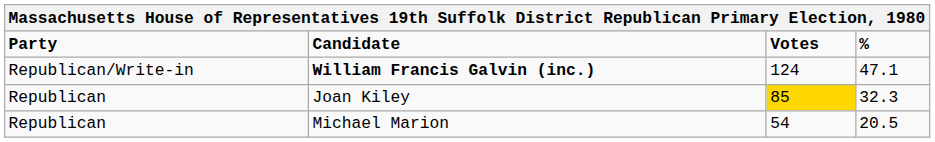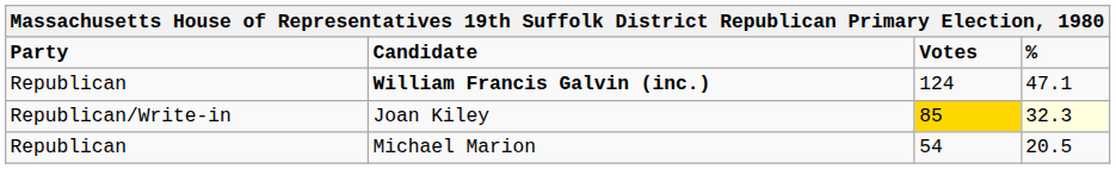William Francis Galvin (inc.) | Party: Republican/Write-in -> Republican
Joan Kiley | Party: Republican -> Republican/Write-in
Joan Kiley | %: no background -> lightyellow background
